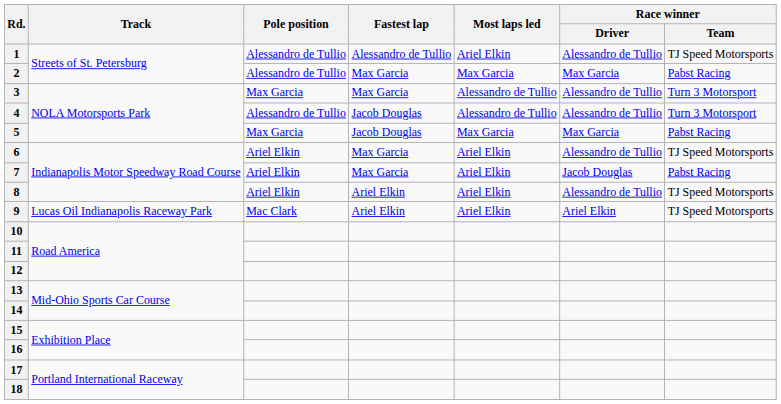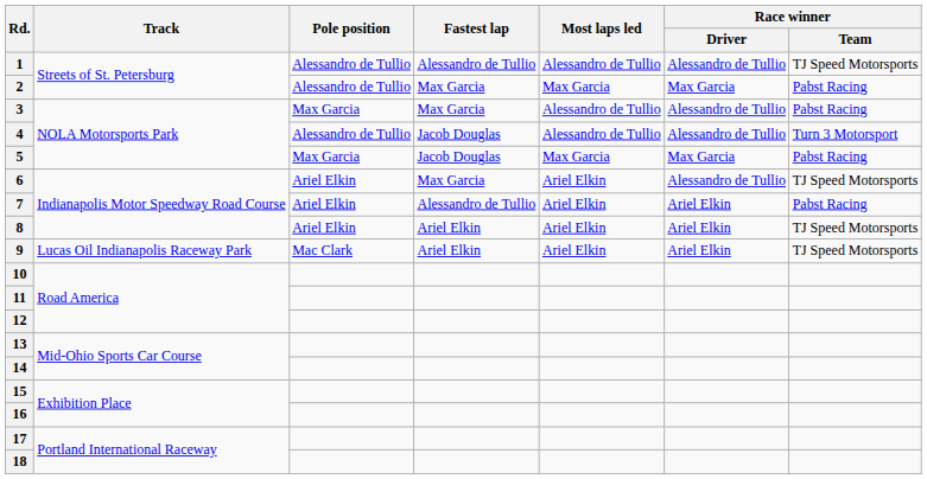1 | Most laps led: Ariel Elkin -> Alessandro de Tullio
3 | Race winner / Team: Turn 3 Motorsport -> Pabst Racing
7 | Fastest lap: Max Garcia -> Alessandro de Tullio
7 | Race winner / Driver: Jacob Douglas -> Ariel Elkin
8 | Race winner / Driver: Alessandro de Tullio -> Ariel Elkin
